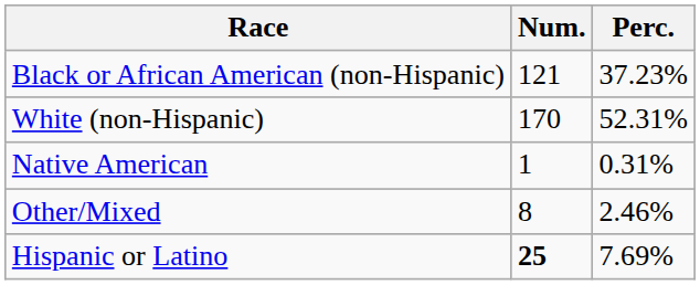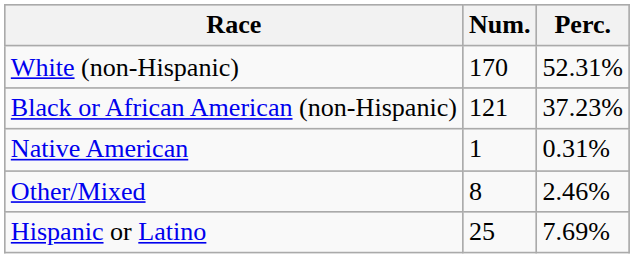rows swapped: White (non-Hispanic) <-> Black or African American (non-Hispanic)
Hispanic or Latino | Num.: bold -> normal
